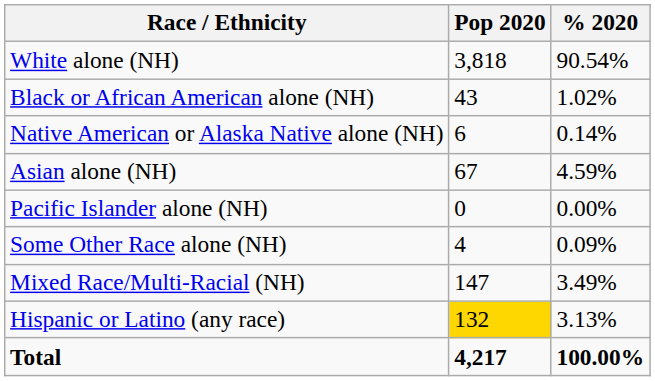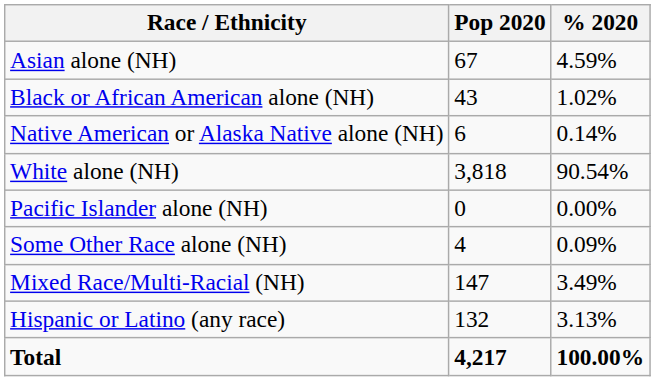rows swapped: White alone (NH) <-> Asian alone (NH)
Hispanic or Latino (any race) | Pop 2020: gold background -> no background
